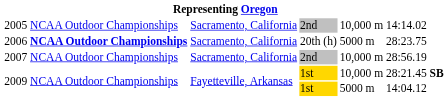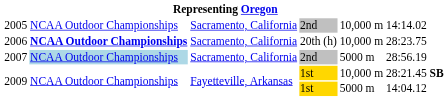2006 | column 5: 5000 m -> 10,000 m
2007 | column 2: no background -> lightblue background
2007 | column 5: 10,000 m -> 5000 m
